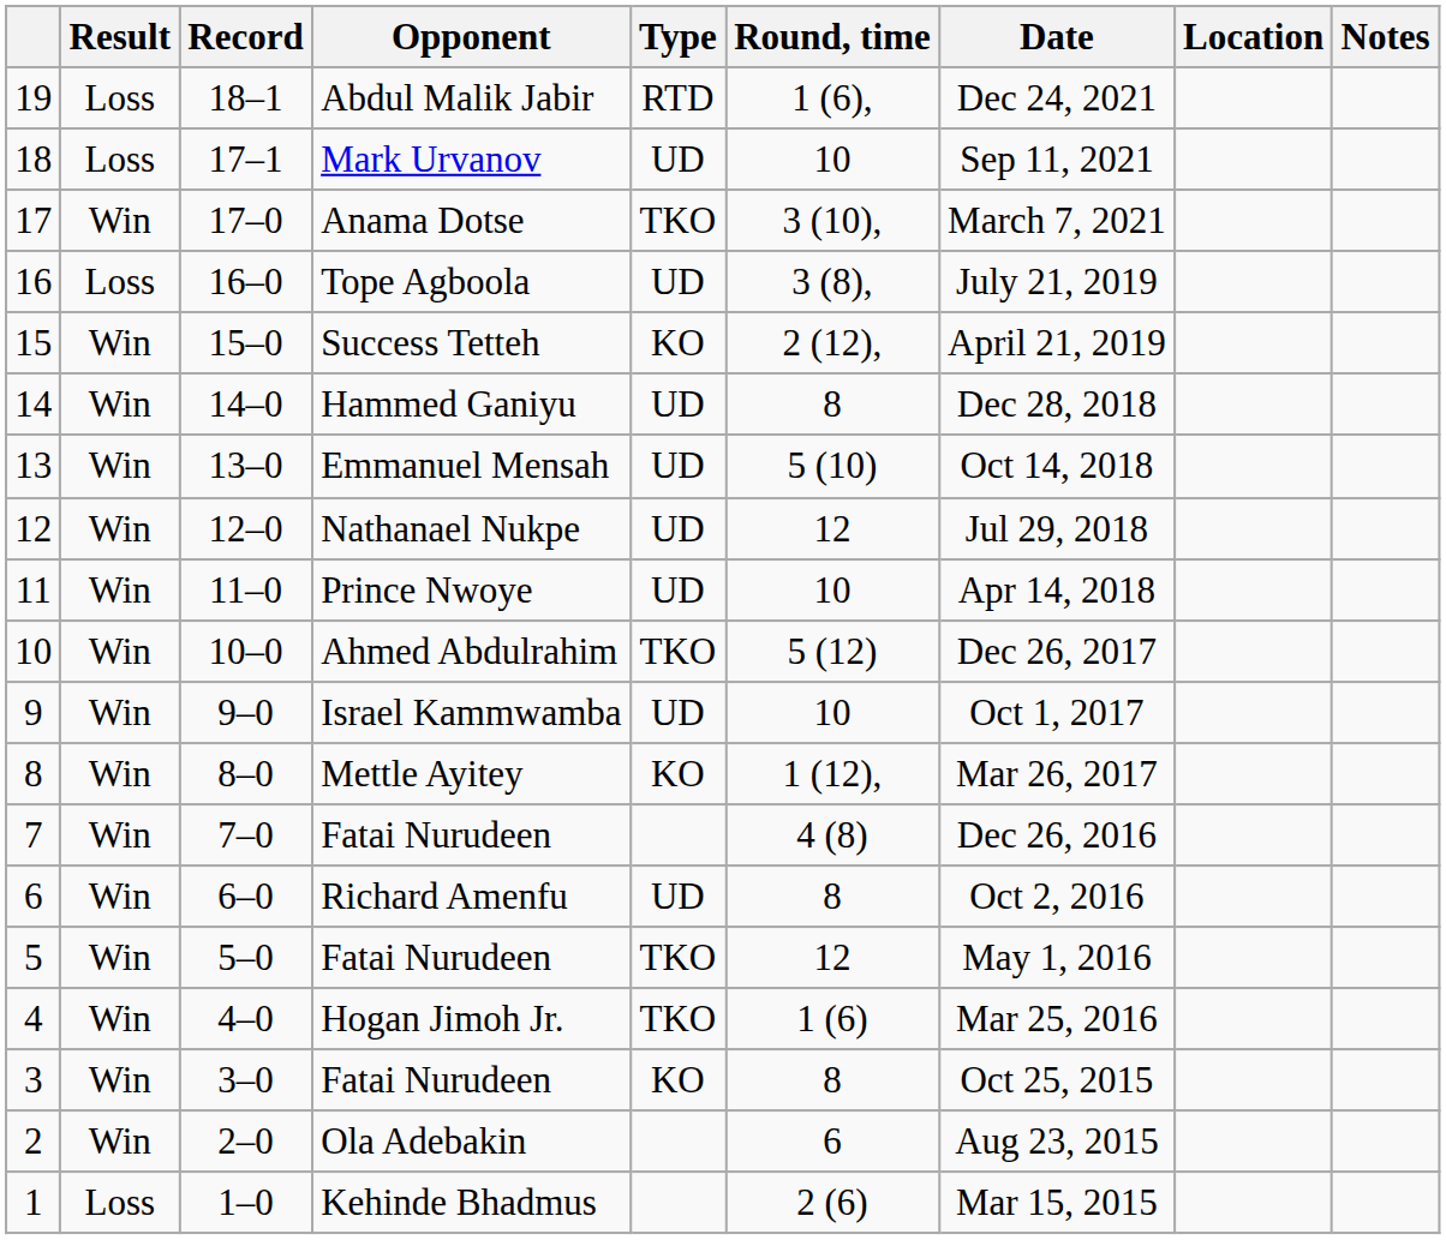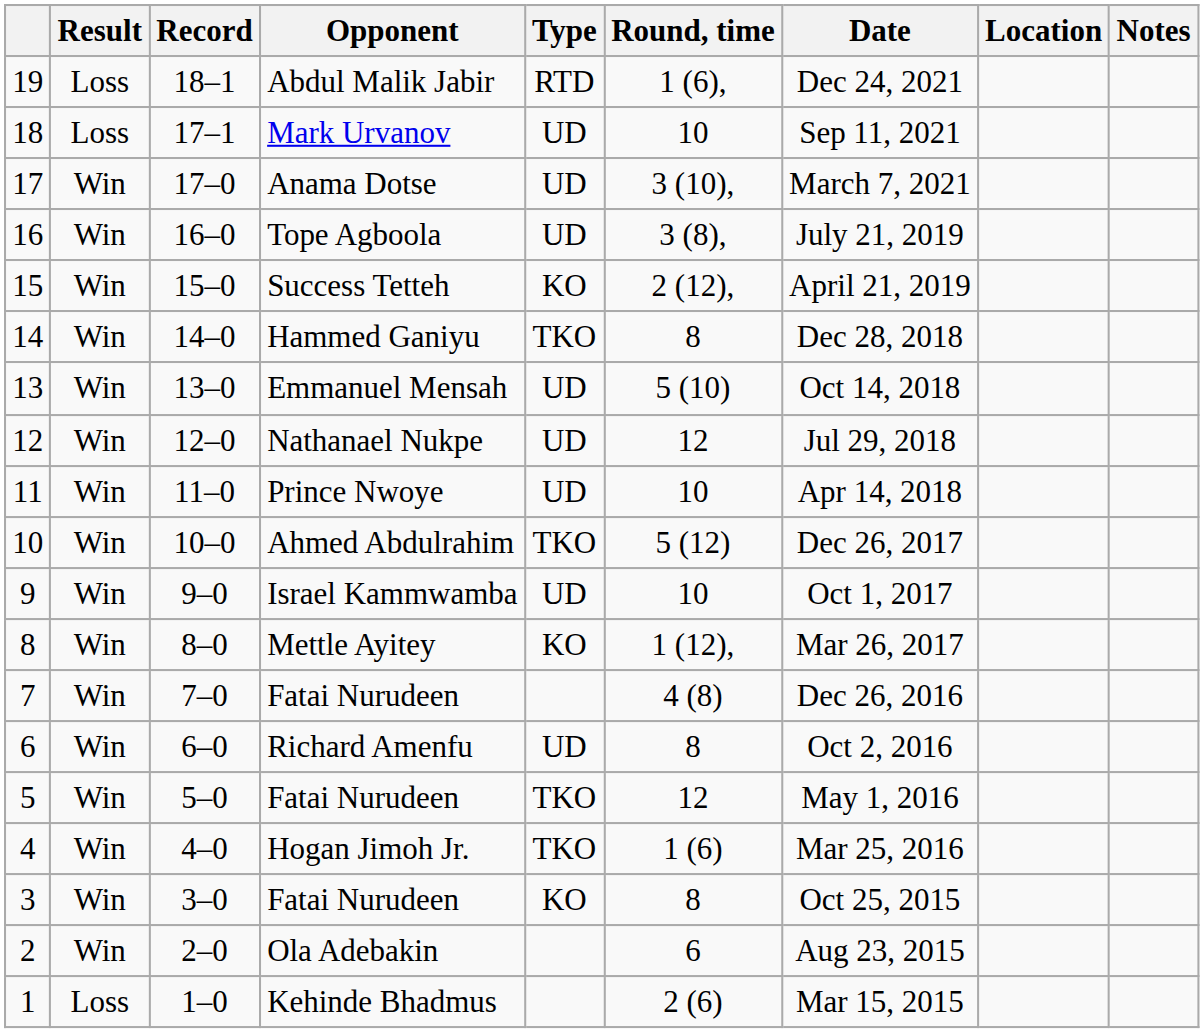17 | Type: TKO -> UD
16 | Result: Loss -> Win
14 | Type: UD -> TKO
